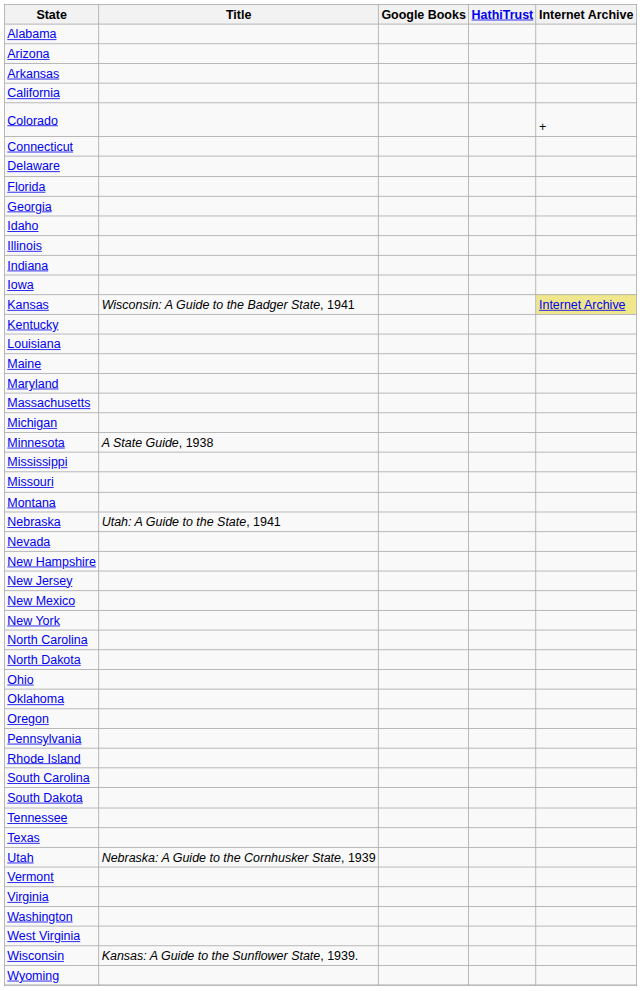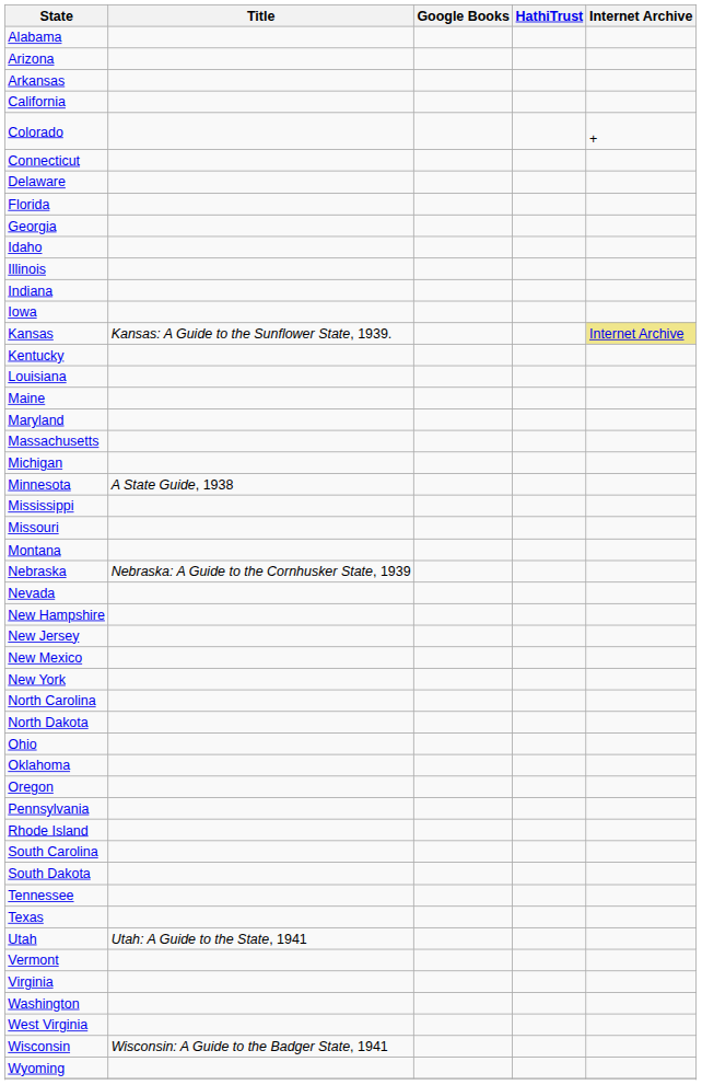Kansas | Title: Wisconsin: A Guide to the Badger State, 1941 -> Kansas: A Guide to the Sunflower State, 1939.
Nebraska | Title: Utah: A Guide to the State, 1941 -> Nebraska: A Guide to the Cornhusker State, 1939
Utah | Title: Nebraska: A Guide to the Cornhusker State, 1939 -> Utah: A Guide to the State, 1941
Wisconsin | Title: Kansas: A Guide to the Sunflower State, 1939. -> Wisconsin: A Guide to the Badger State, 1941
